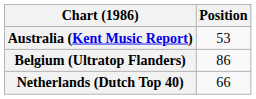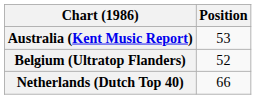Belgium (Ultratop Flanders) | Position: 86 -> 52
